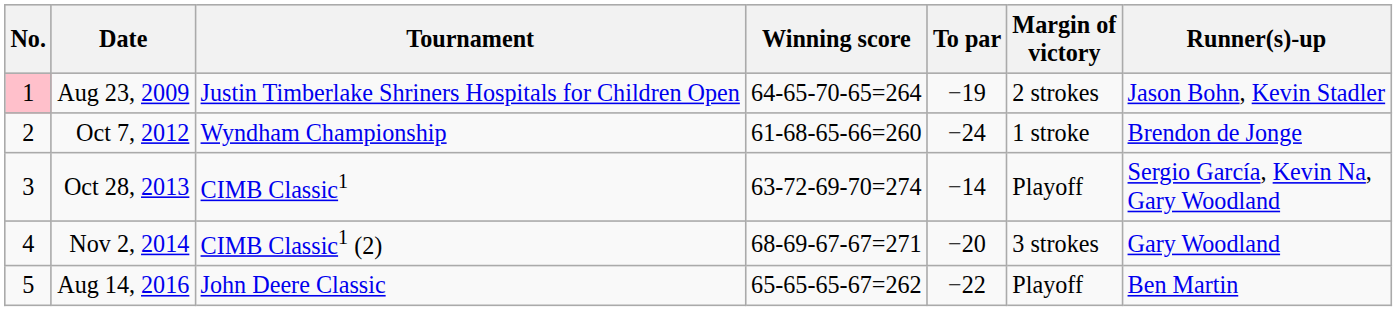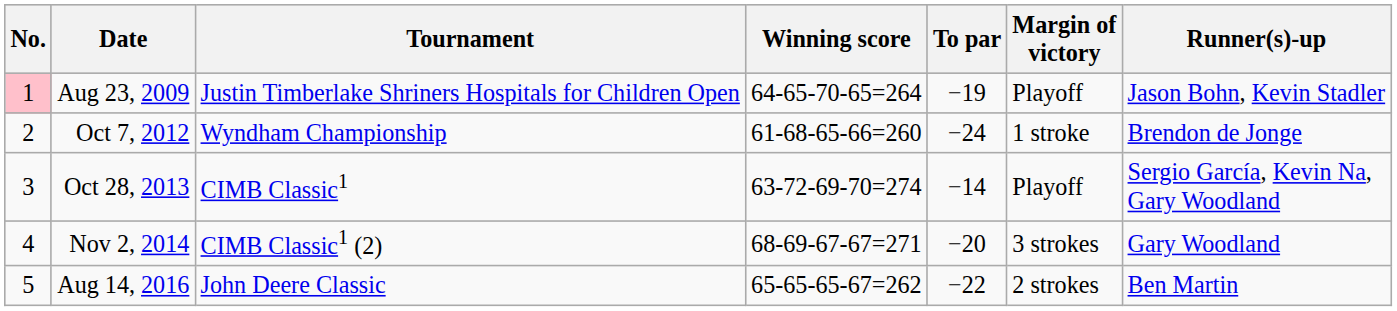Aug 23, 2009 | Margin of victory: 2 strokes -> Playoff
Aug 14, 2016 | Margin of victory: Playoff -> 2 strokes
